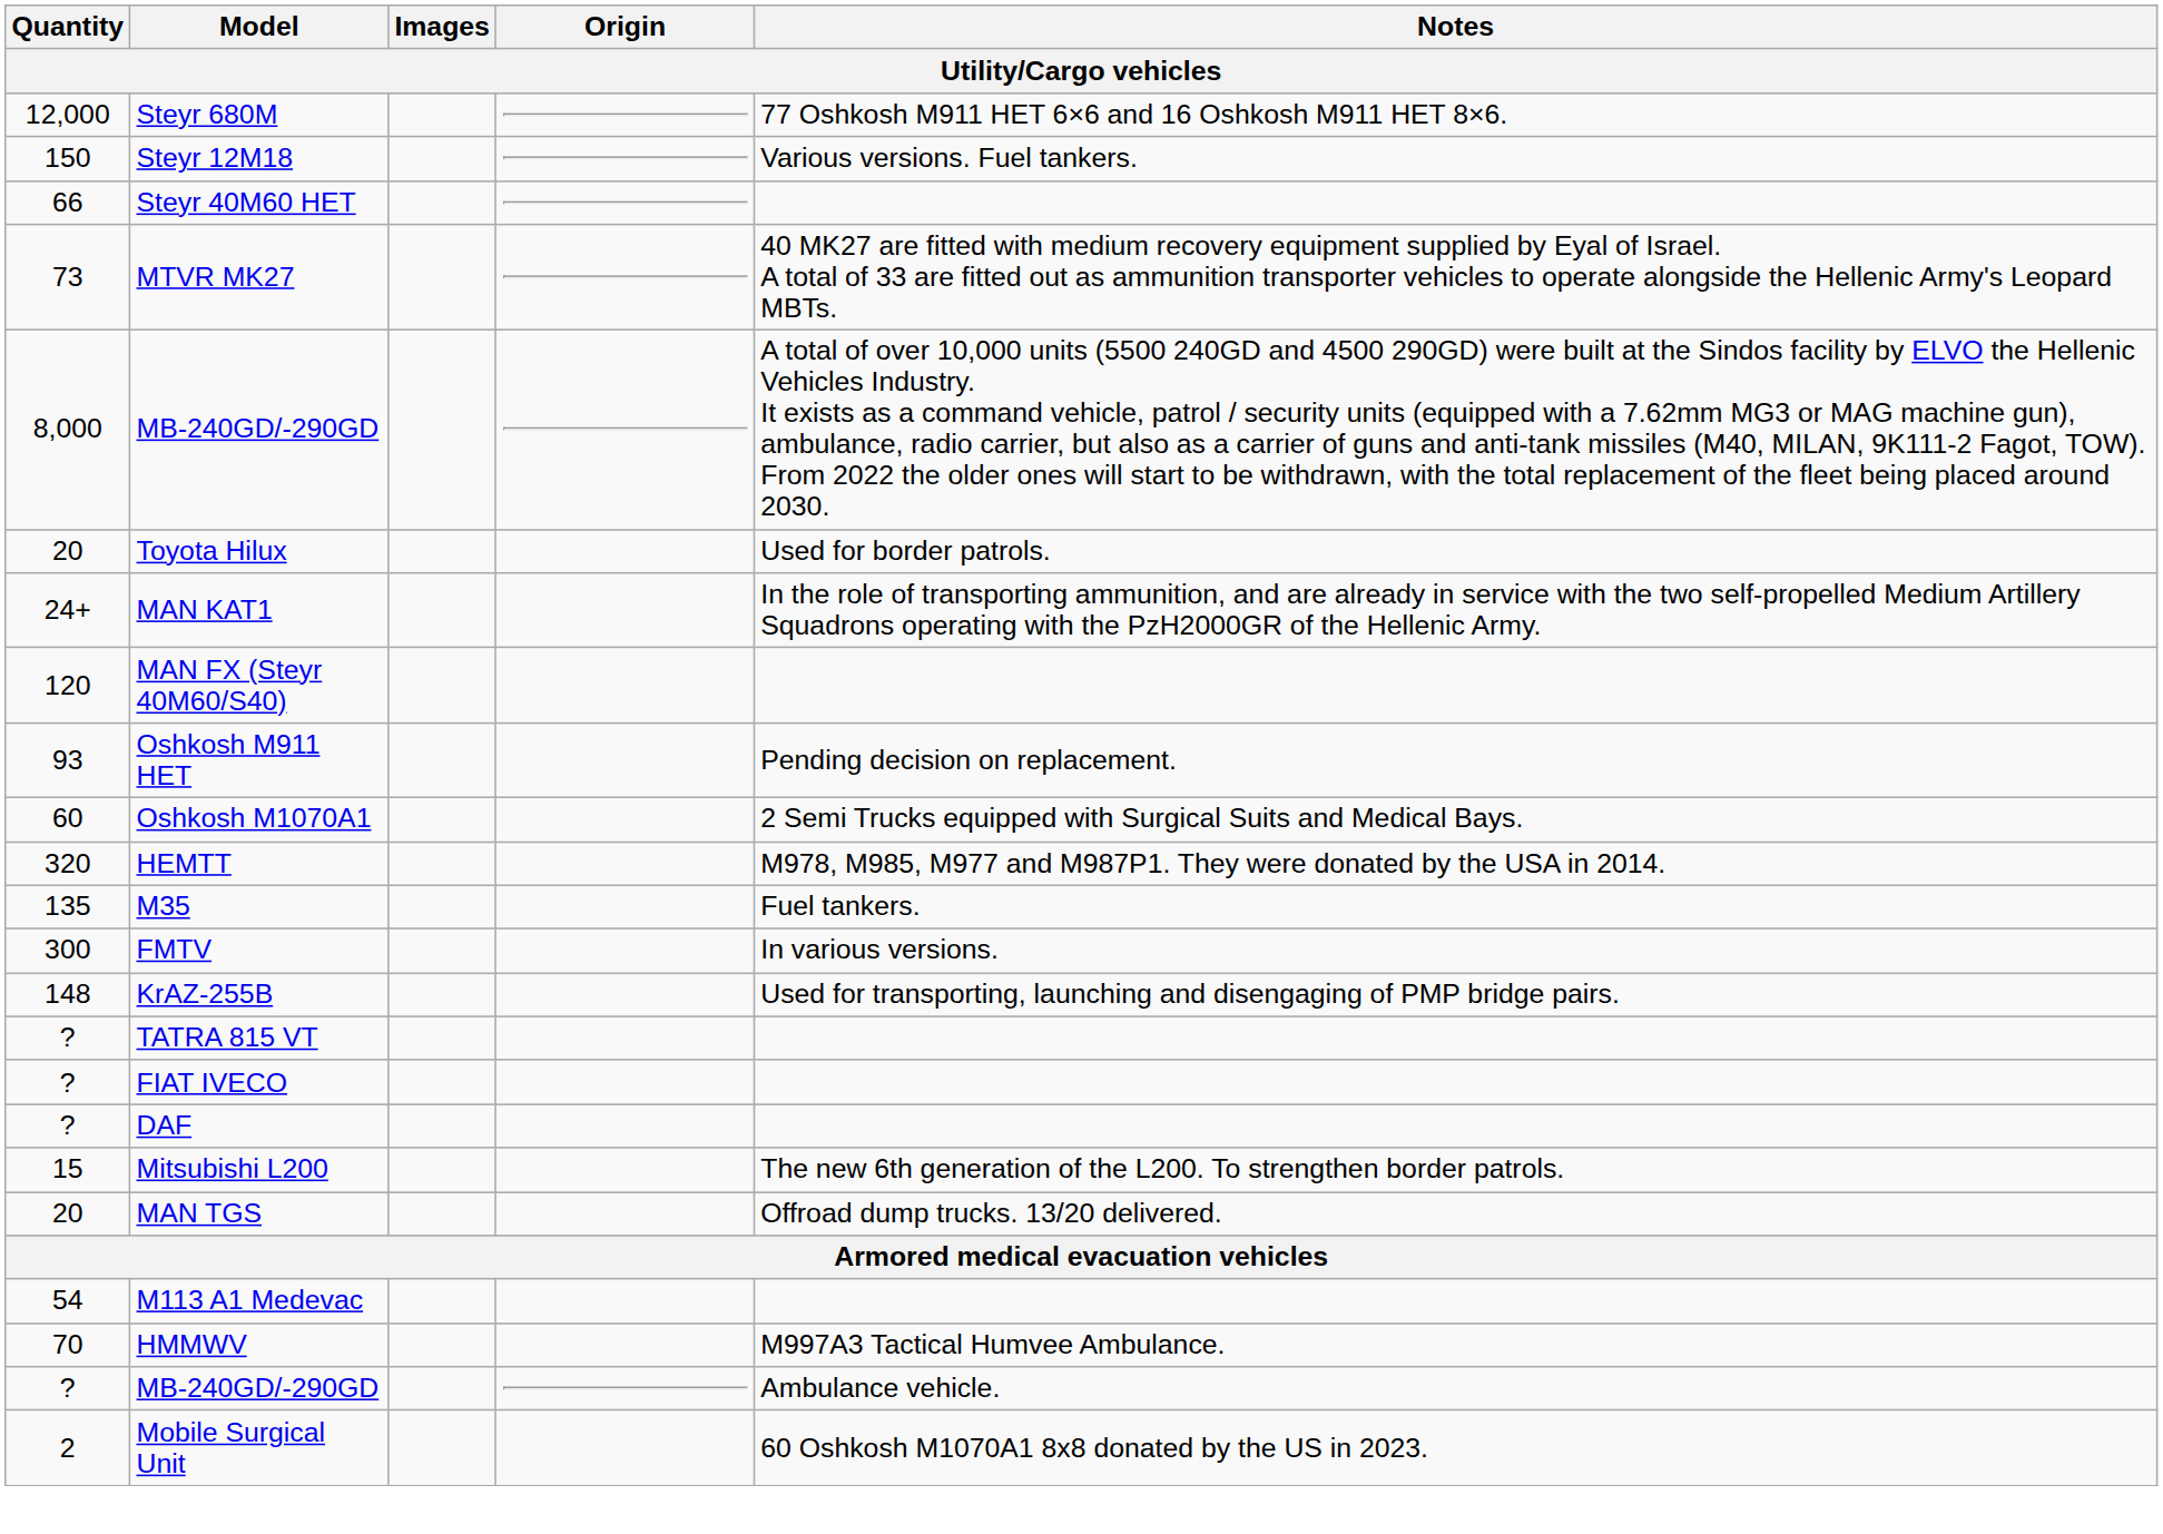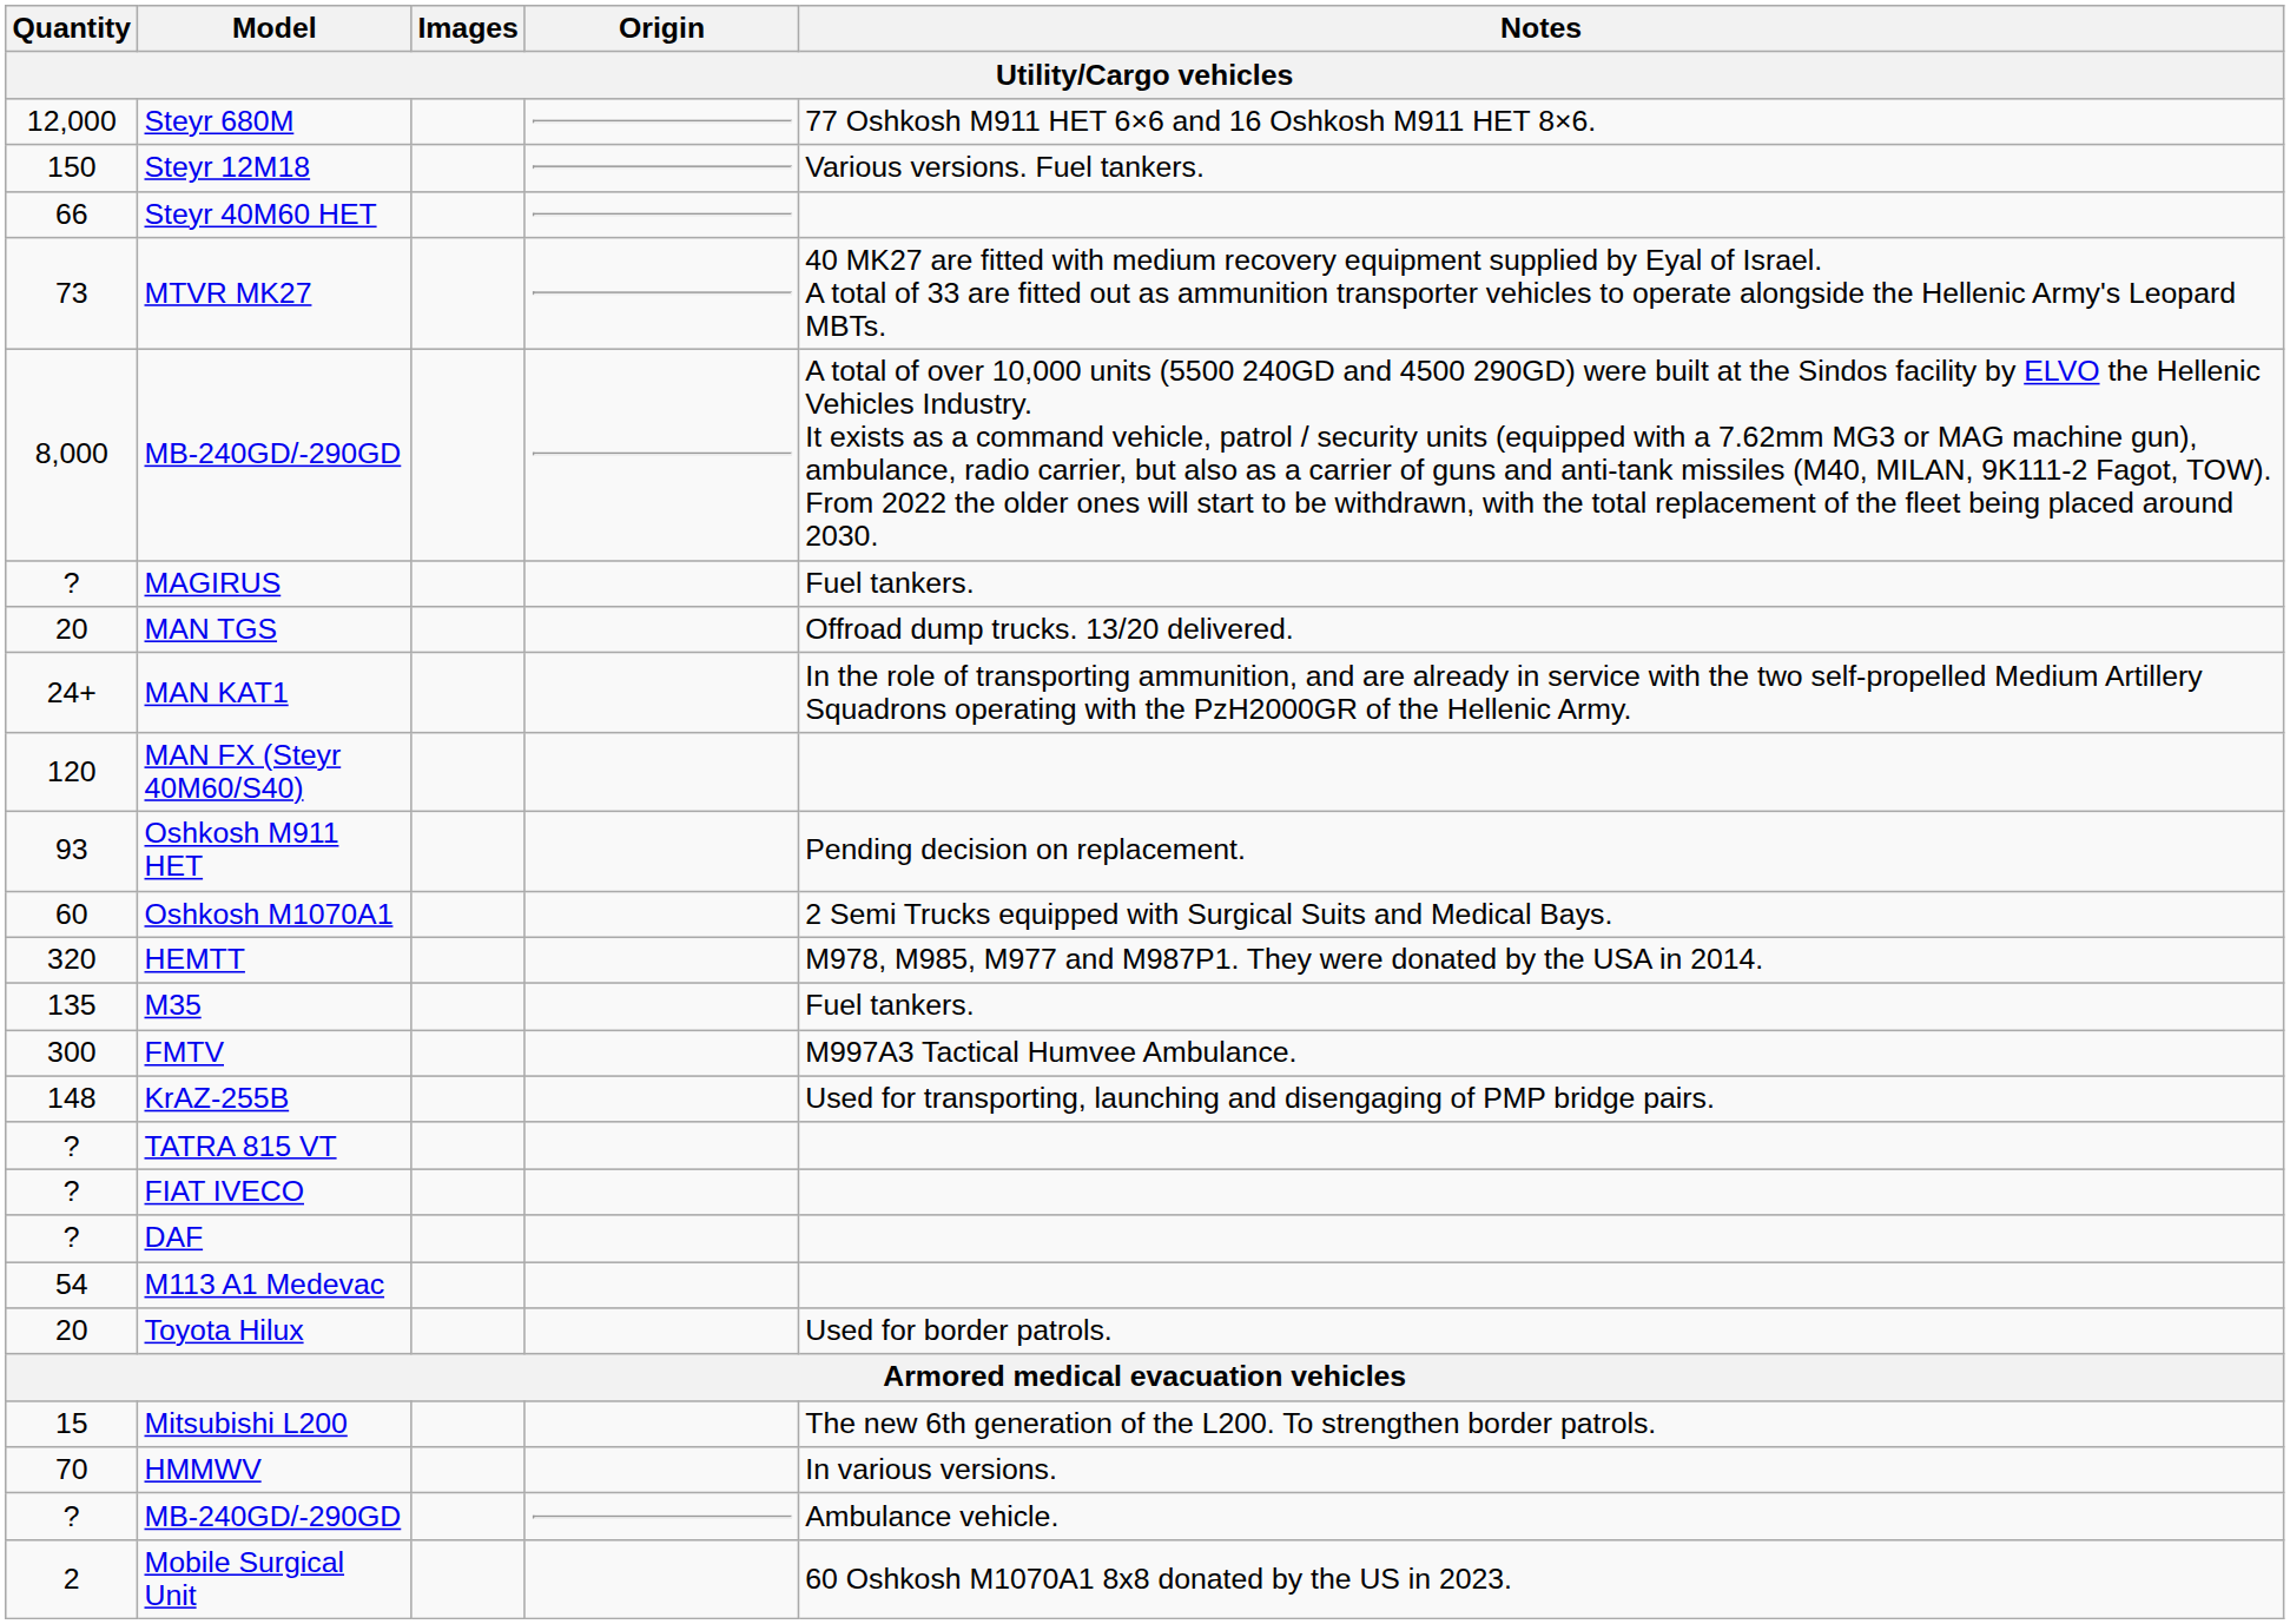+ row: ? | MAGIRUS | Fuel tankers.
rows swapped: MAN TGS <-> Toyota Hilux
FMTV | Notes: In various versions. -> M997A3 Tactical Humvee Ambulance.
rows swapped: Mitsubishi L200 <-> M113 A1 Medevac
HMMWV | Notes: M997A3 Tactical Humvee Ambulance. -> In various versions.
